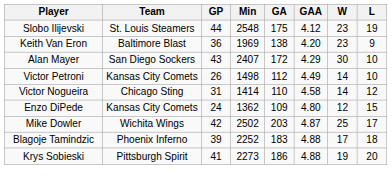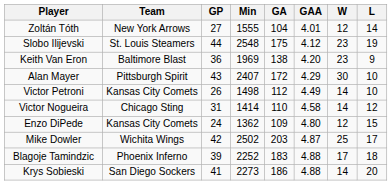+ row: Zoltán Tóth | New York Arrows | 27 | 1555 | 104 | 4.01 | 12 | 14
Alan Mayer | Team: San Diego Sockers -> Pittsburgh Spirit
Krys Sobieski | Team: Pittsburgh Spirit -> San Diego Sockers
Krys Sobieski | W: 19 -> 14
